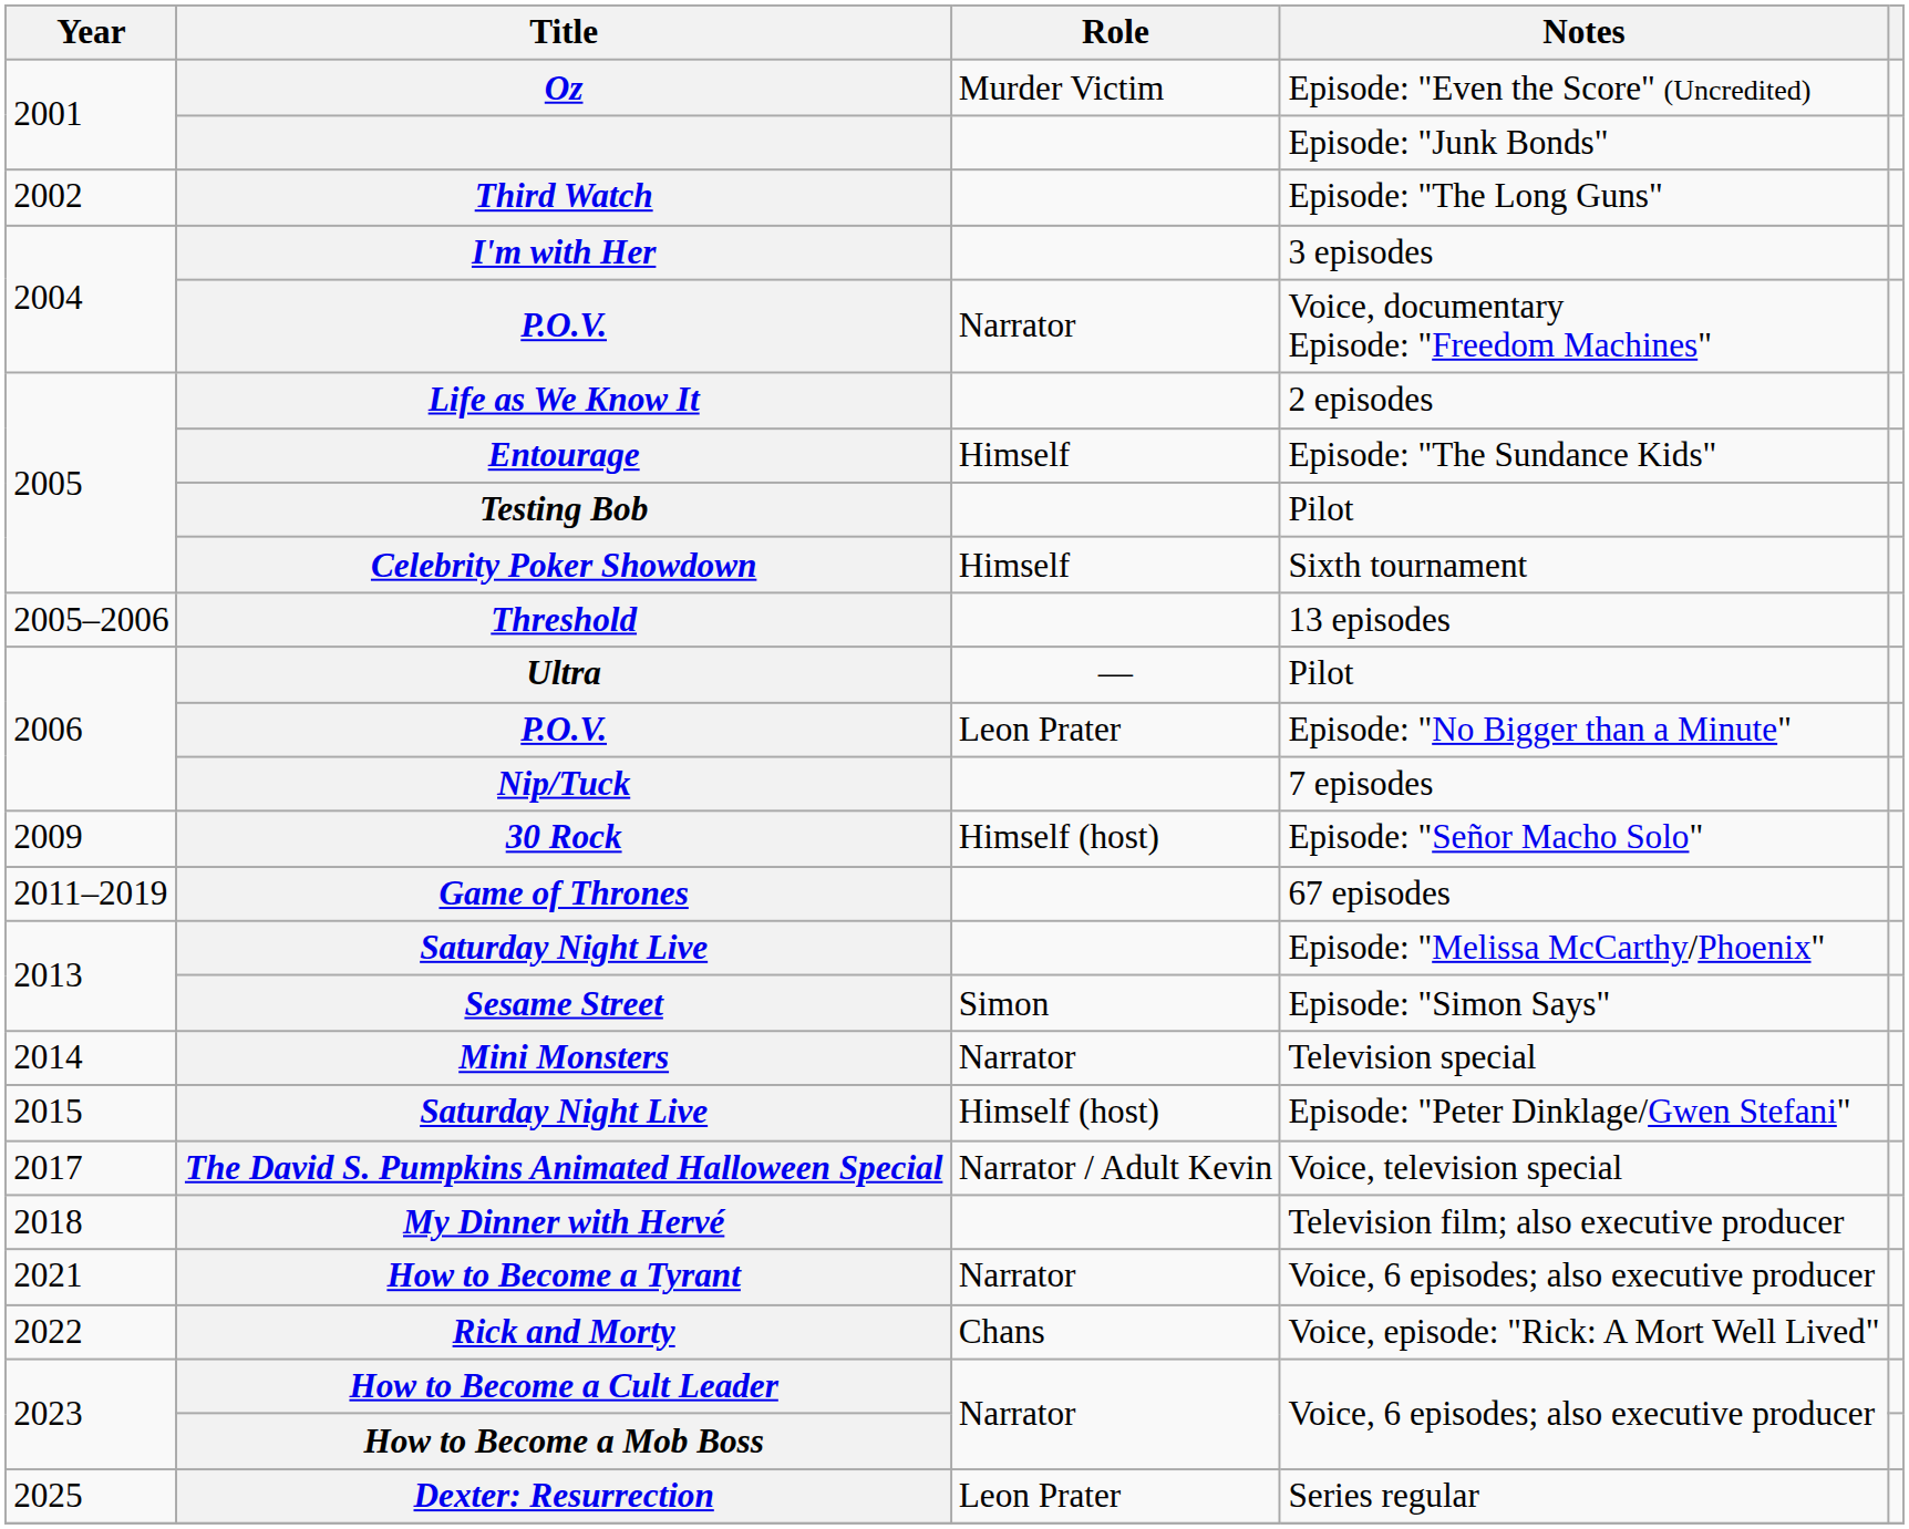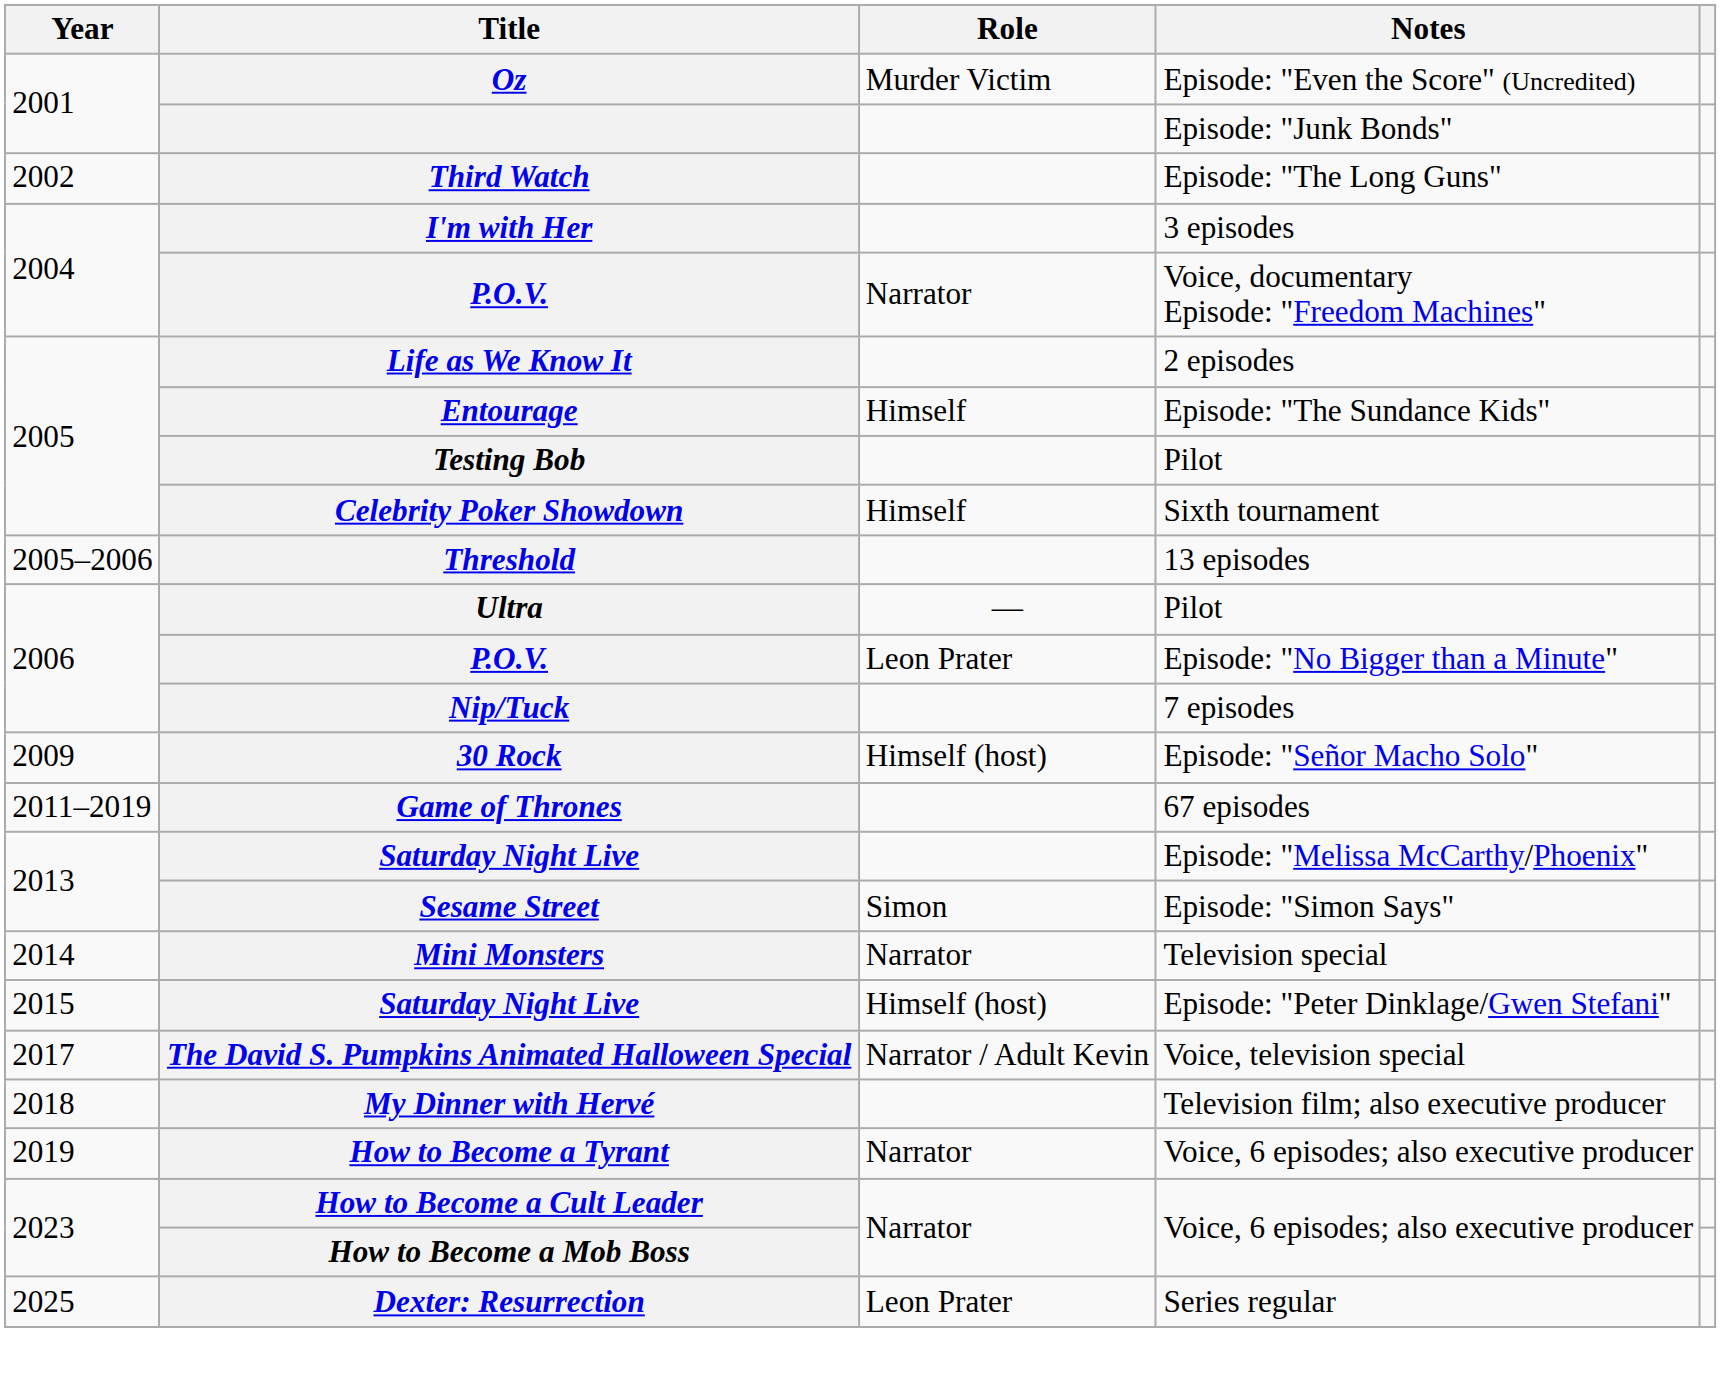How to Become a Tyrant | Year: 2021 -> 2019
- row: 2022 | Rick and Morty | Chans | Voice, episode: "Rick: A Mort Well Lived"
